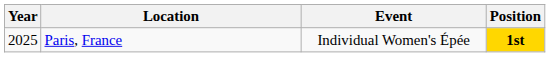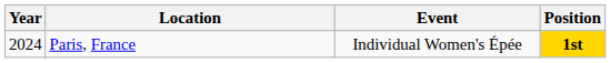Paris, France | Year: 2025 -> 2024
